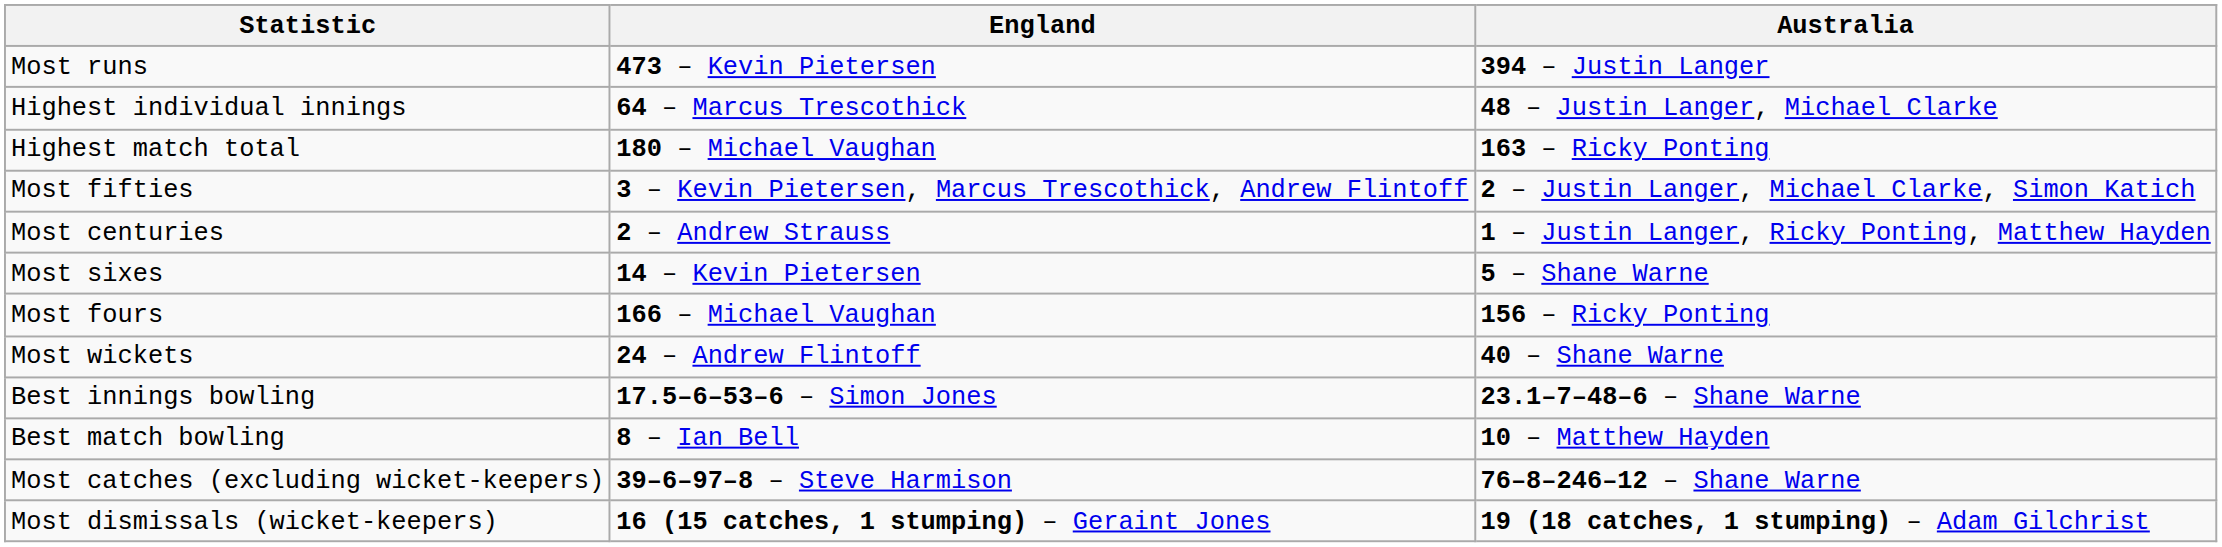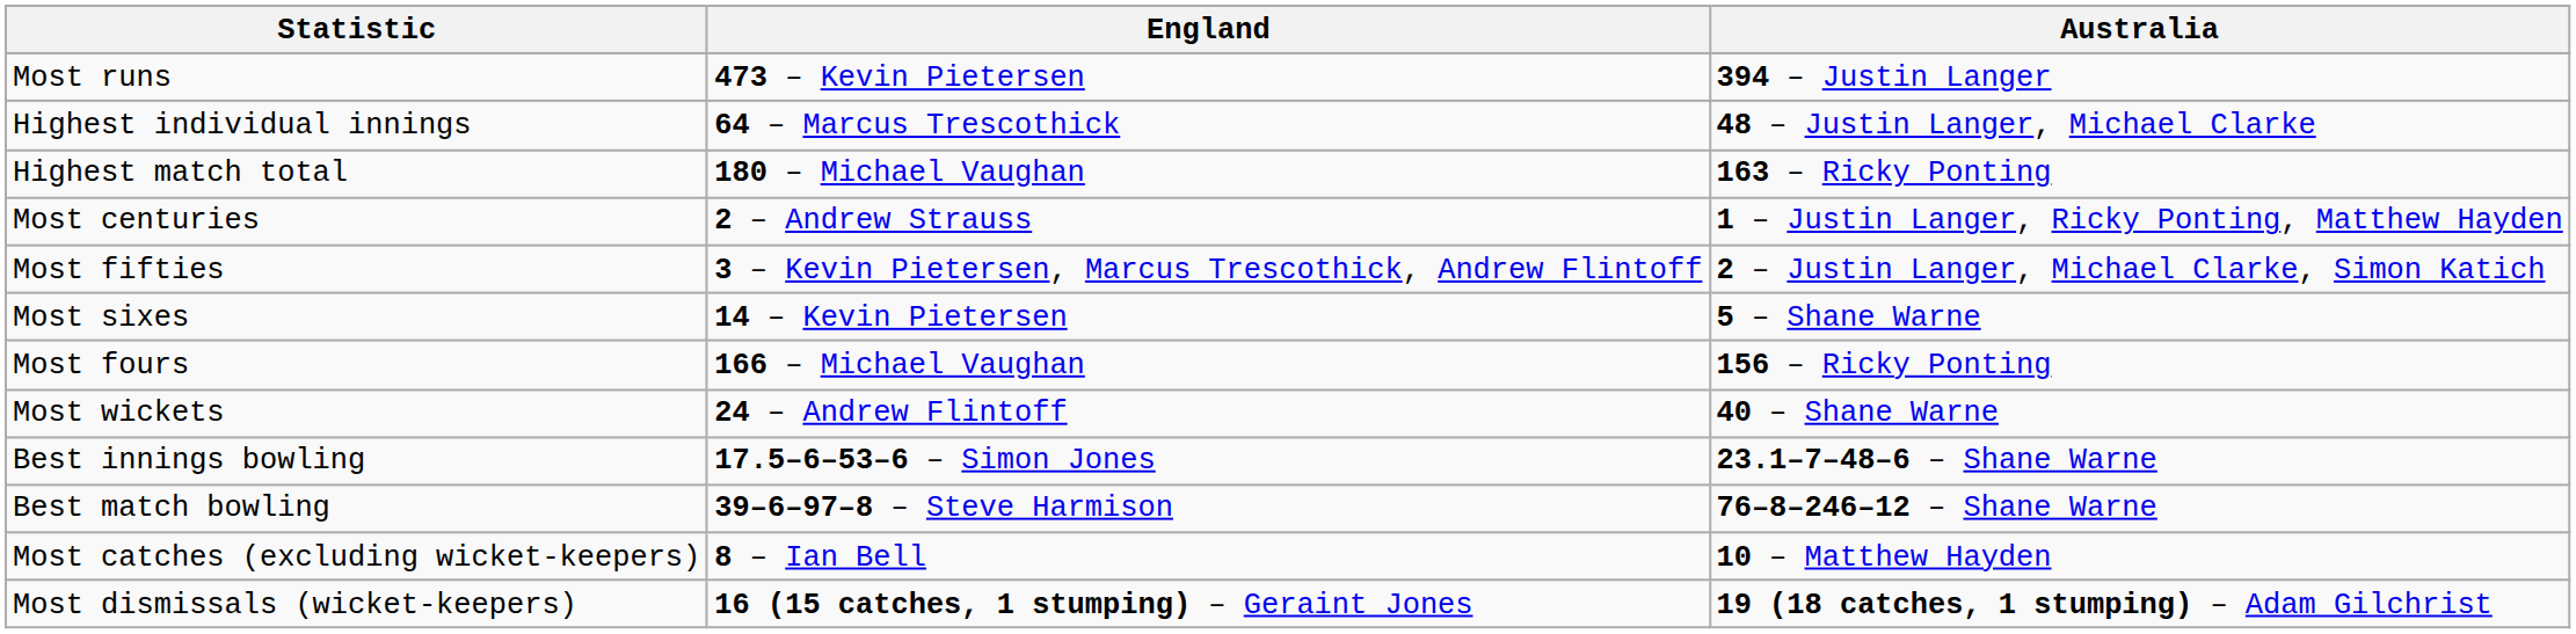rows swapped: Most centuries <-> Most fifties
Best match bowling | England: 8 – Ian Bell -> 39–6–97–8 – Steve Harmison
Best match bowling | Australia: 10 – Matthew Hayden -> 76–8–246–12 – Shane Warne
Most catches (excluding wicket-keepers) | England: 39–6–97–8 – Steve Harmison -> 8 – Ian Bell
Most catches (excluding wicket-keepers) | Australia: 76–8–246–12 – Shane Warne -> 10 – Matthew Hayden
